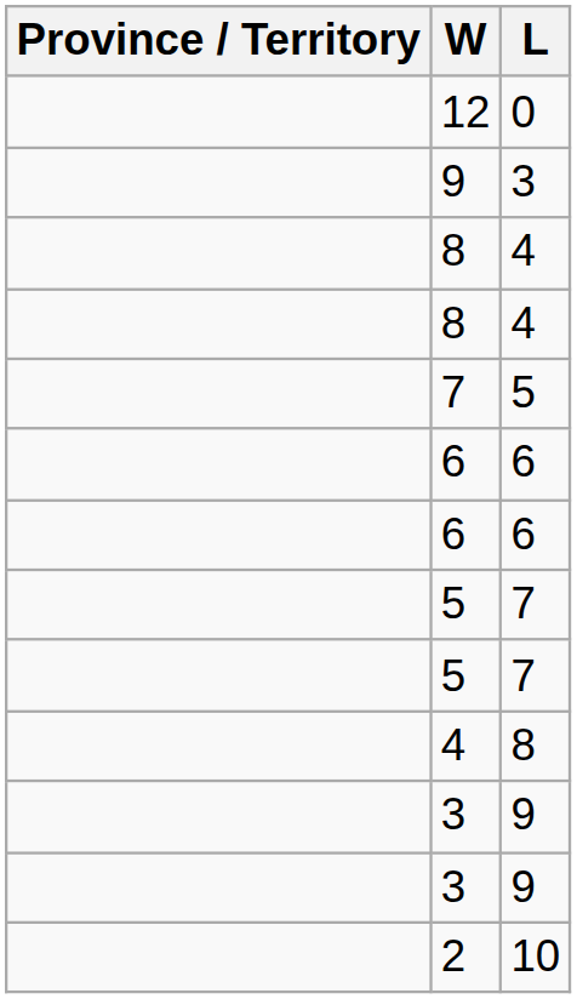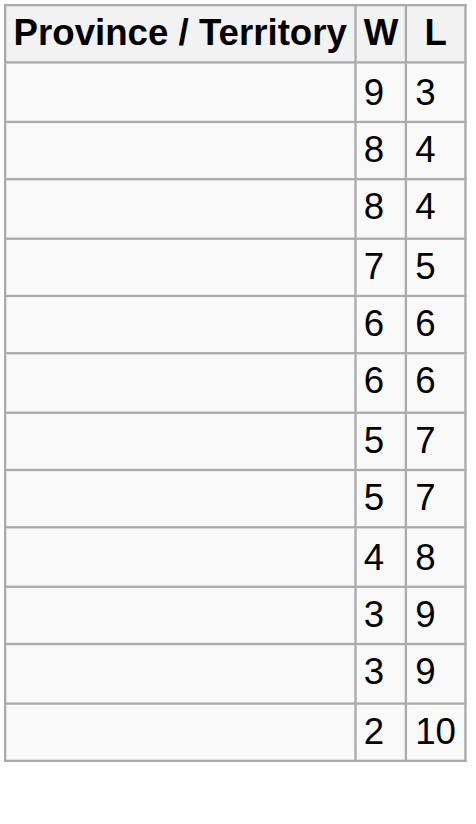- row: 12 | 0
